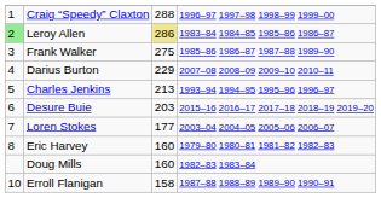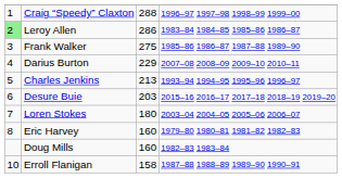Leroy Allen | column 3: khaki background -> no background
Loren Stokes | column 3: 177 -> 180
